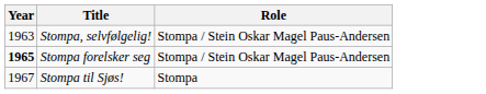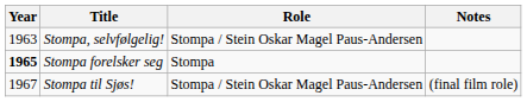+ column: Notes | (final film role)
Stompa forelsker seg | Role: Stompa / Stein Oskar Magel Paus-Andersen -> Stompa
Stompa til Sjøs! | Role: Stompa -> Stompa / Stein Oskar Magel Paus-Andersen
